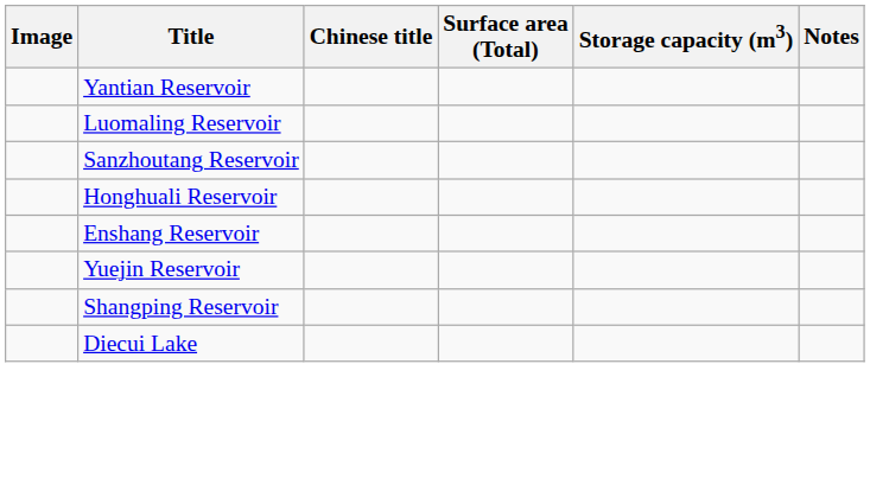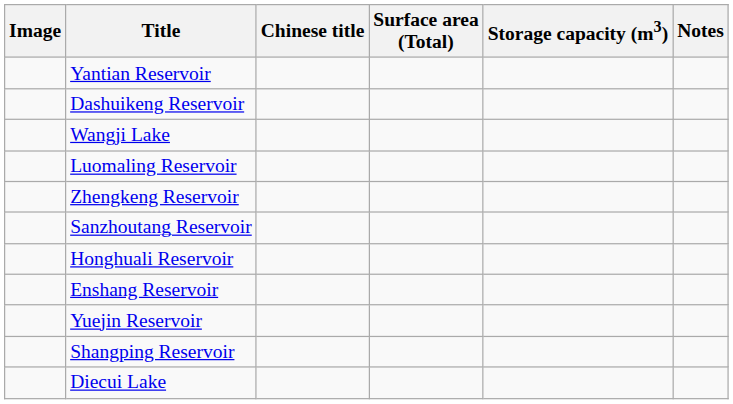+ row: Dashuikeng Reservoir
+ row: Wangji Lake
+ row: Zhengkeng Reservoir
